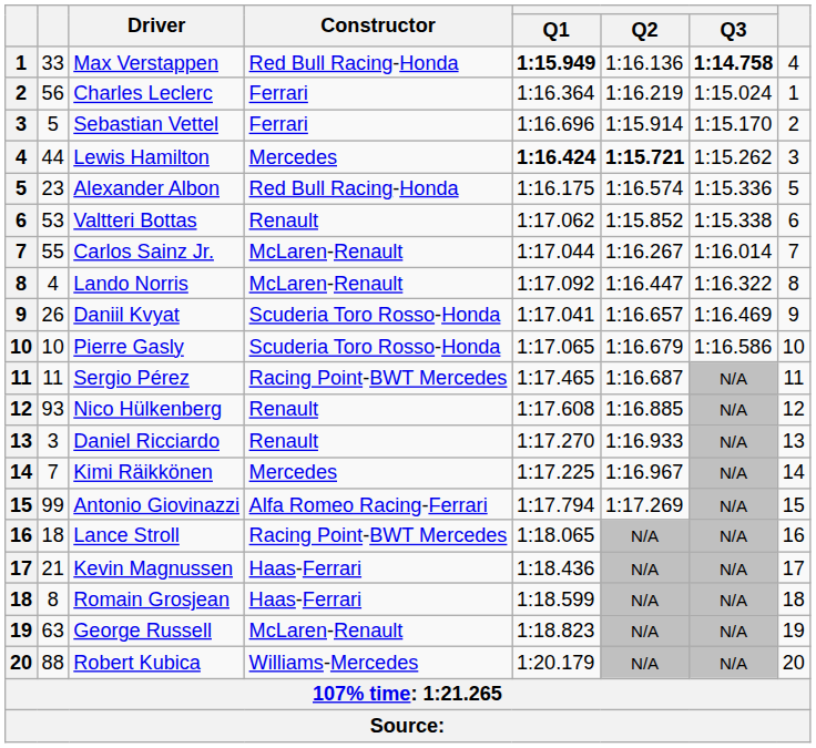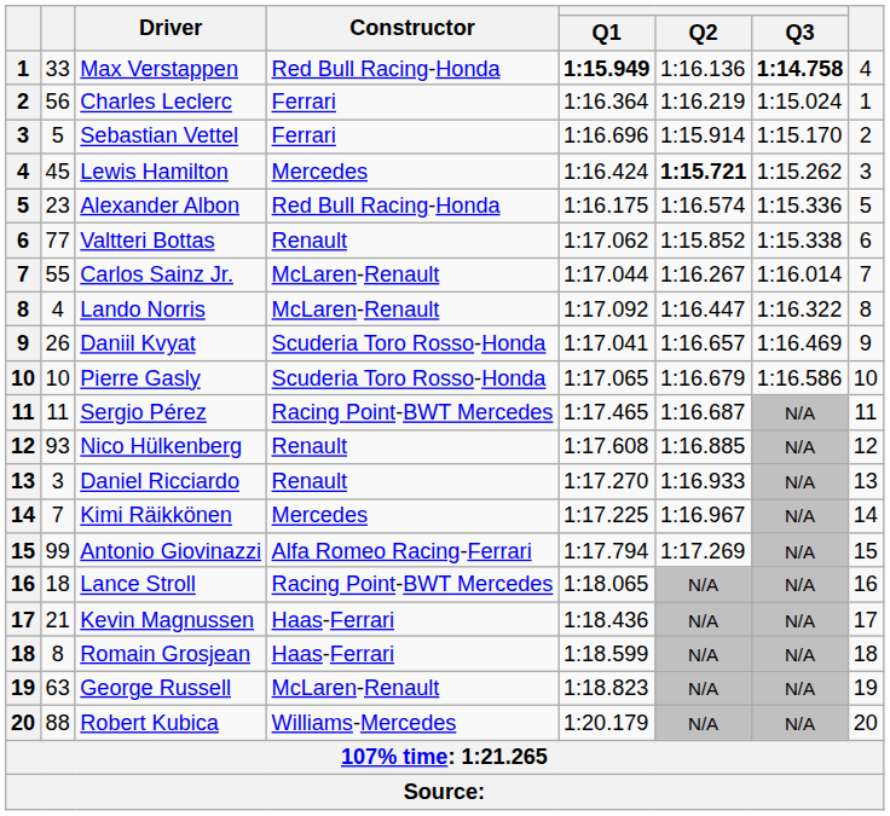Lewis Hamilton | column 2: 44 -> 45
Lewis Hamilton | Q1: bold -> normal
Valtteri Bottas | column 2: 53 -> 77
